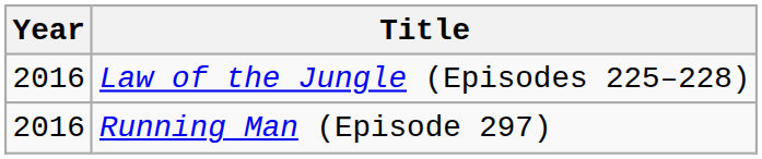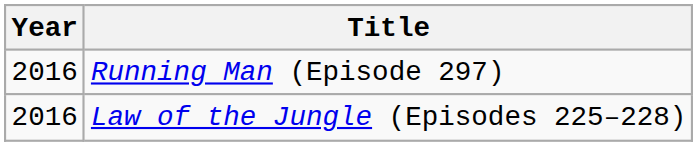rows swapped: Running Man (Episode 297) <-> Law of the Jungle (Episodes 225–228)
